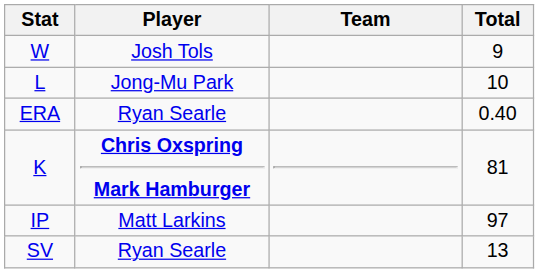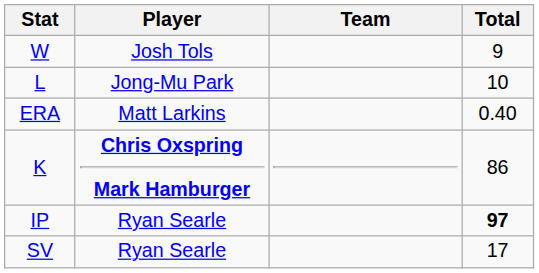ERA | Player: Ryan Searle -> Matt Larkins
K | Total: 81 -> 86
IP | Player: Matt Larkins -> Ryan Searle
IP | Total: normal -> bold
SV | Total: 13 -> 17
